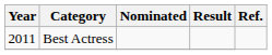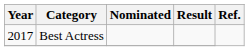Best Actress | Year: 2011 -> 2017
